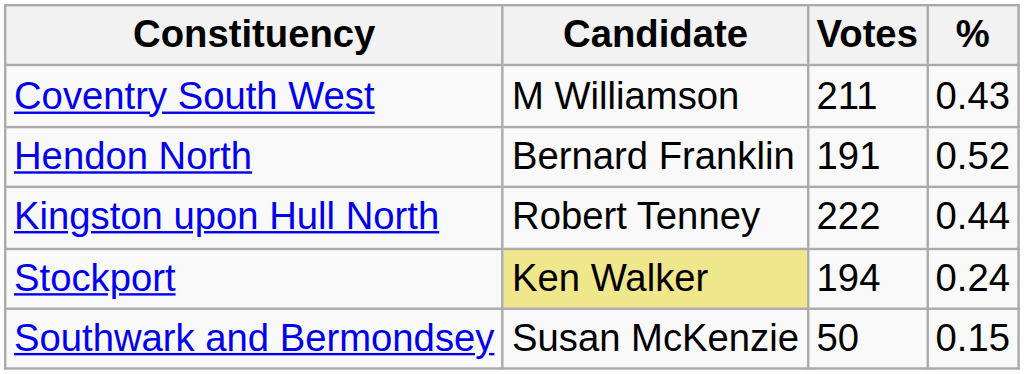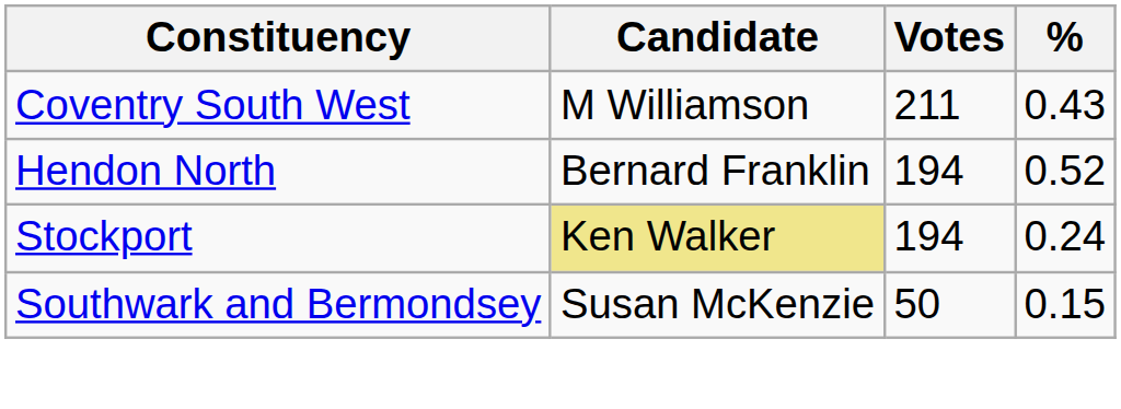Hendon North | Votes: 191 -> 194
- row: Kingston upon Hull North | Robert Tenney | 222 | 0.44
